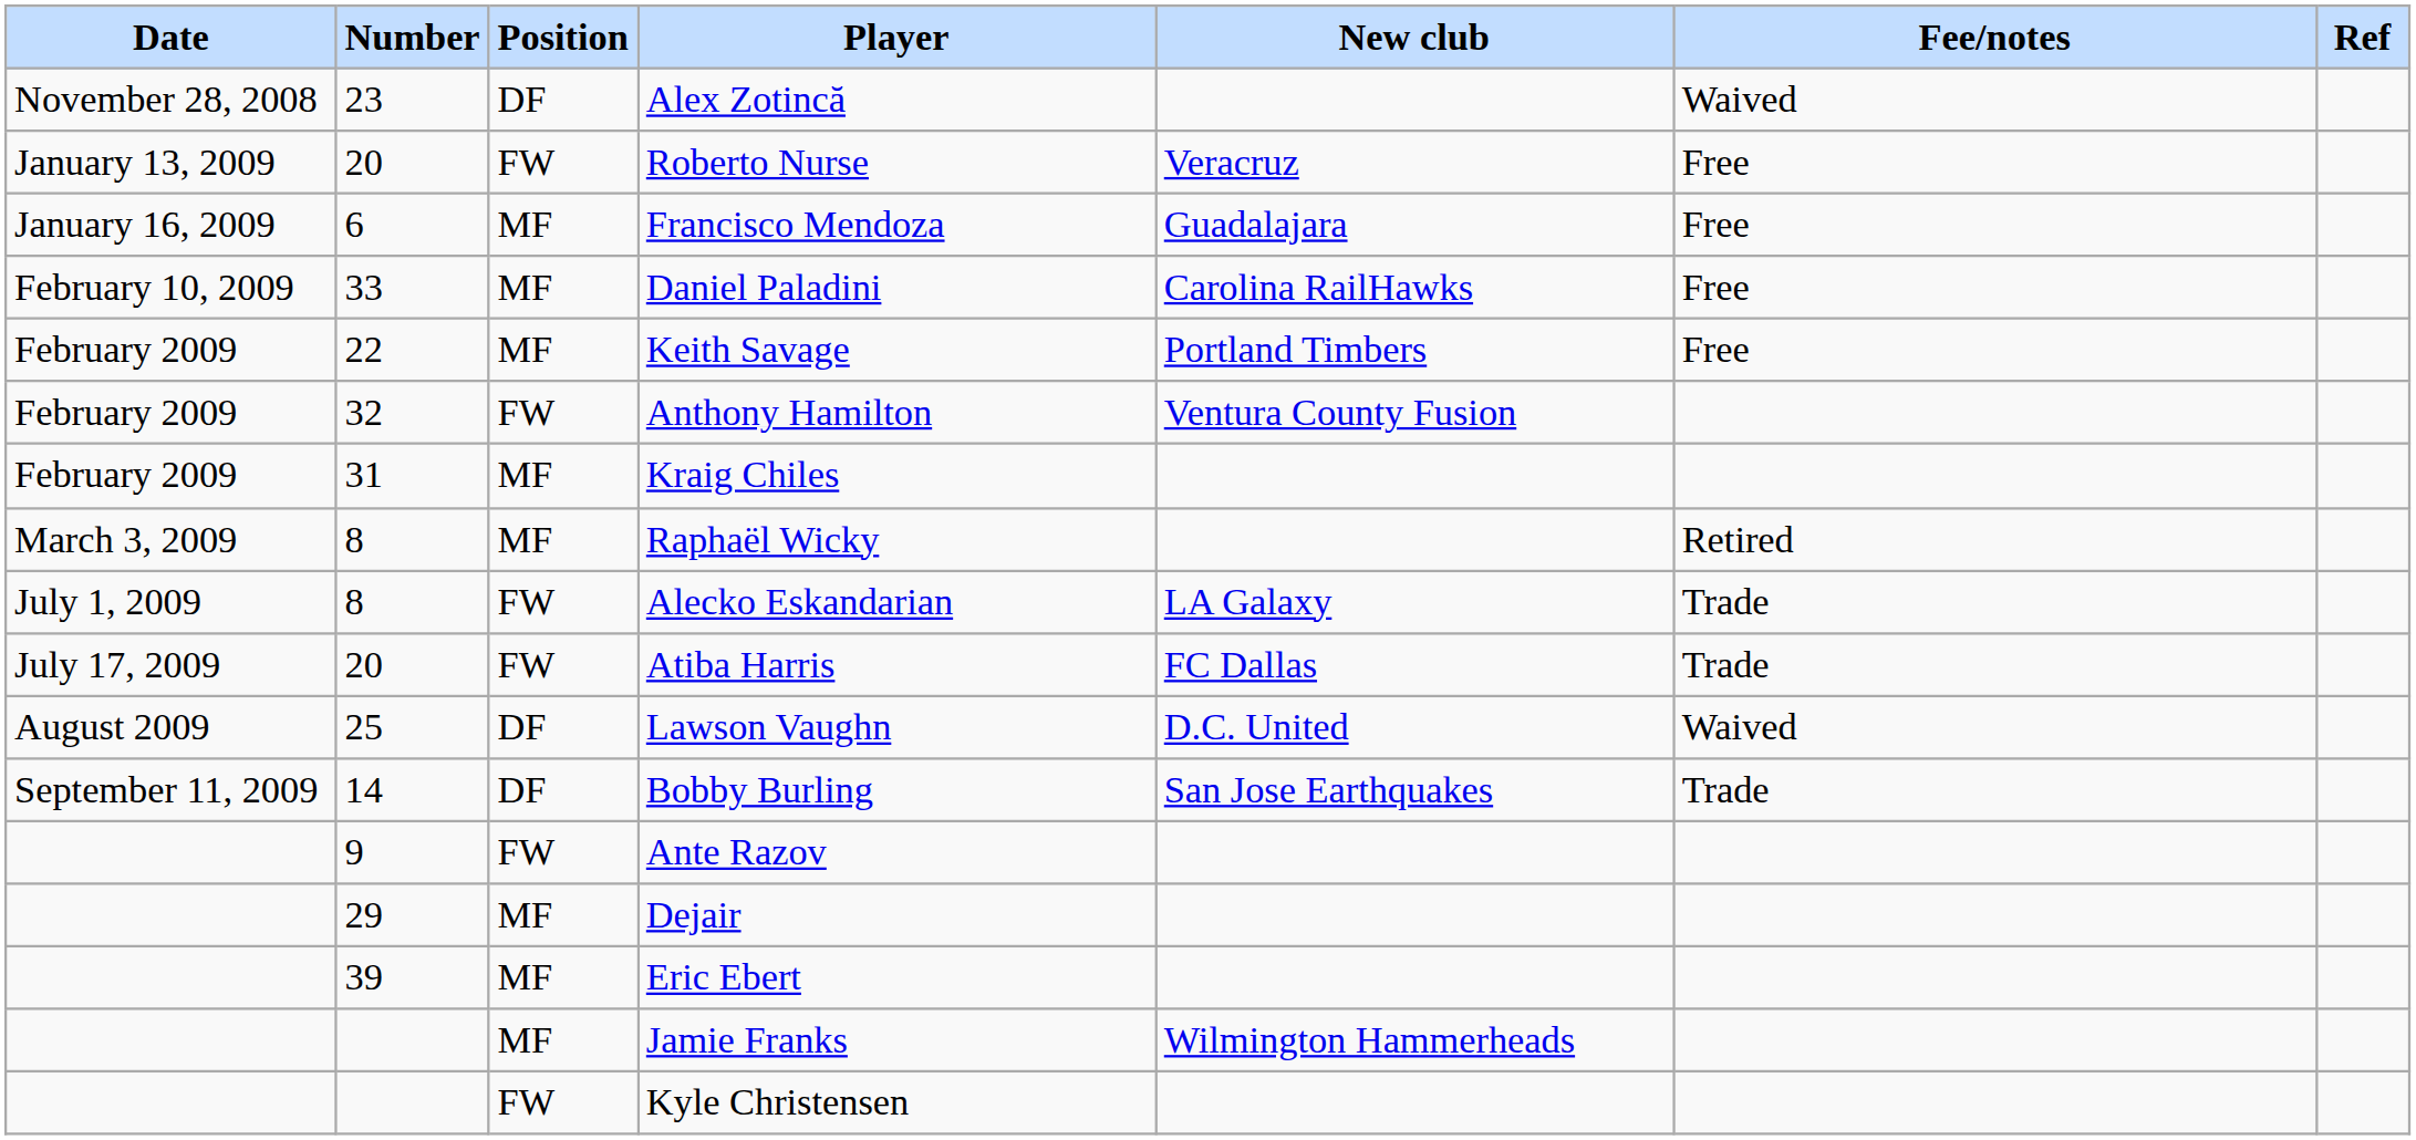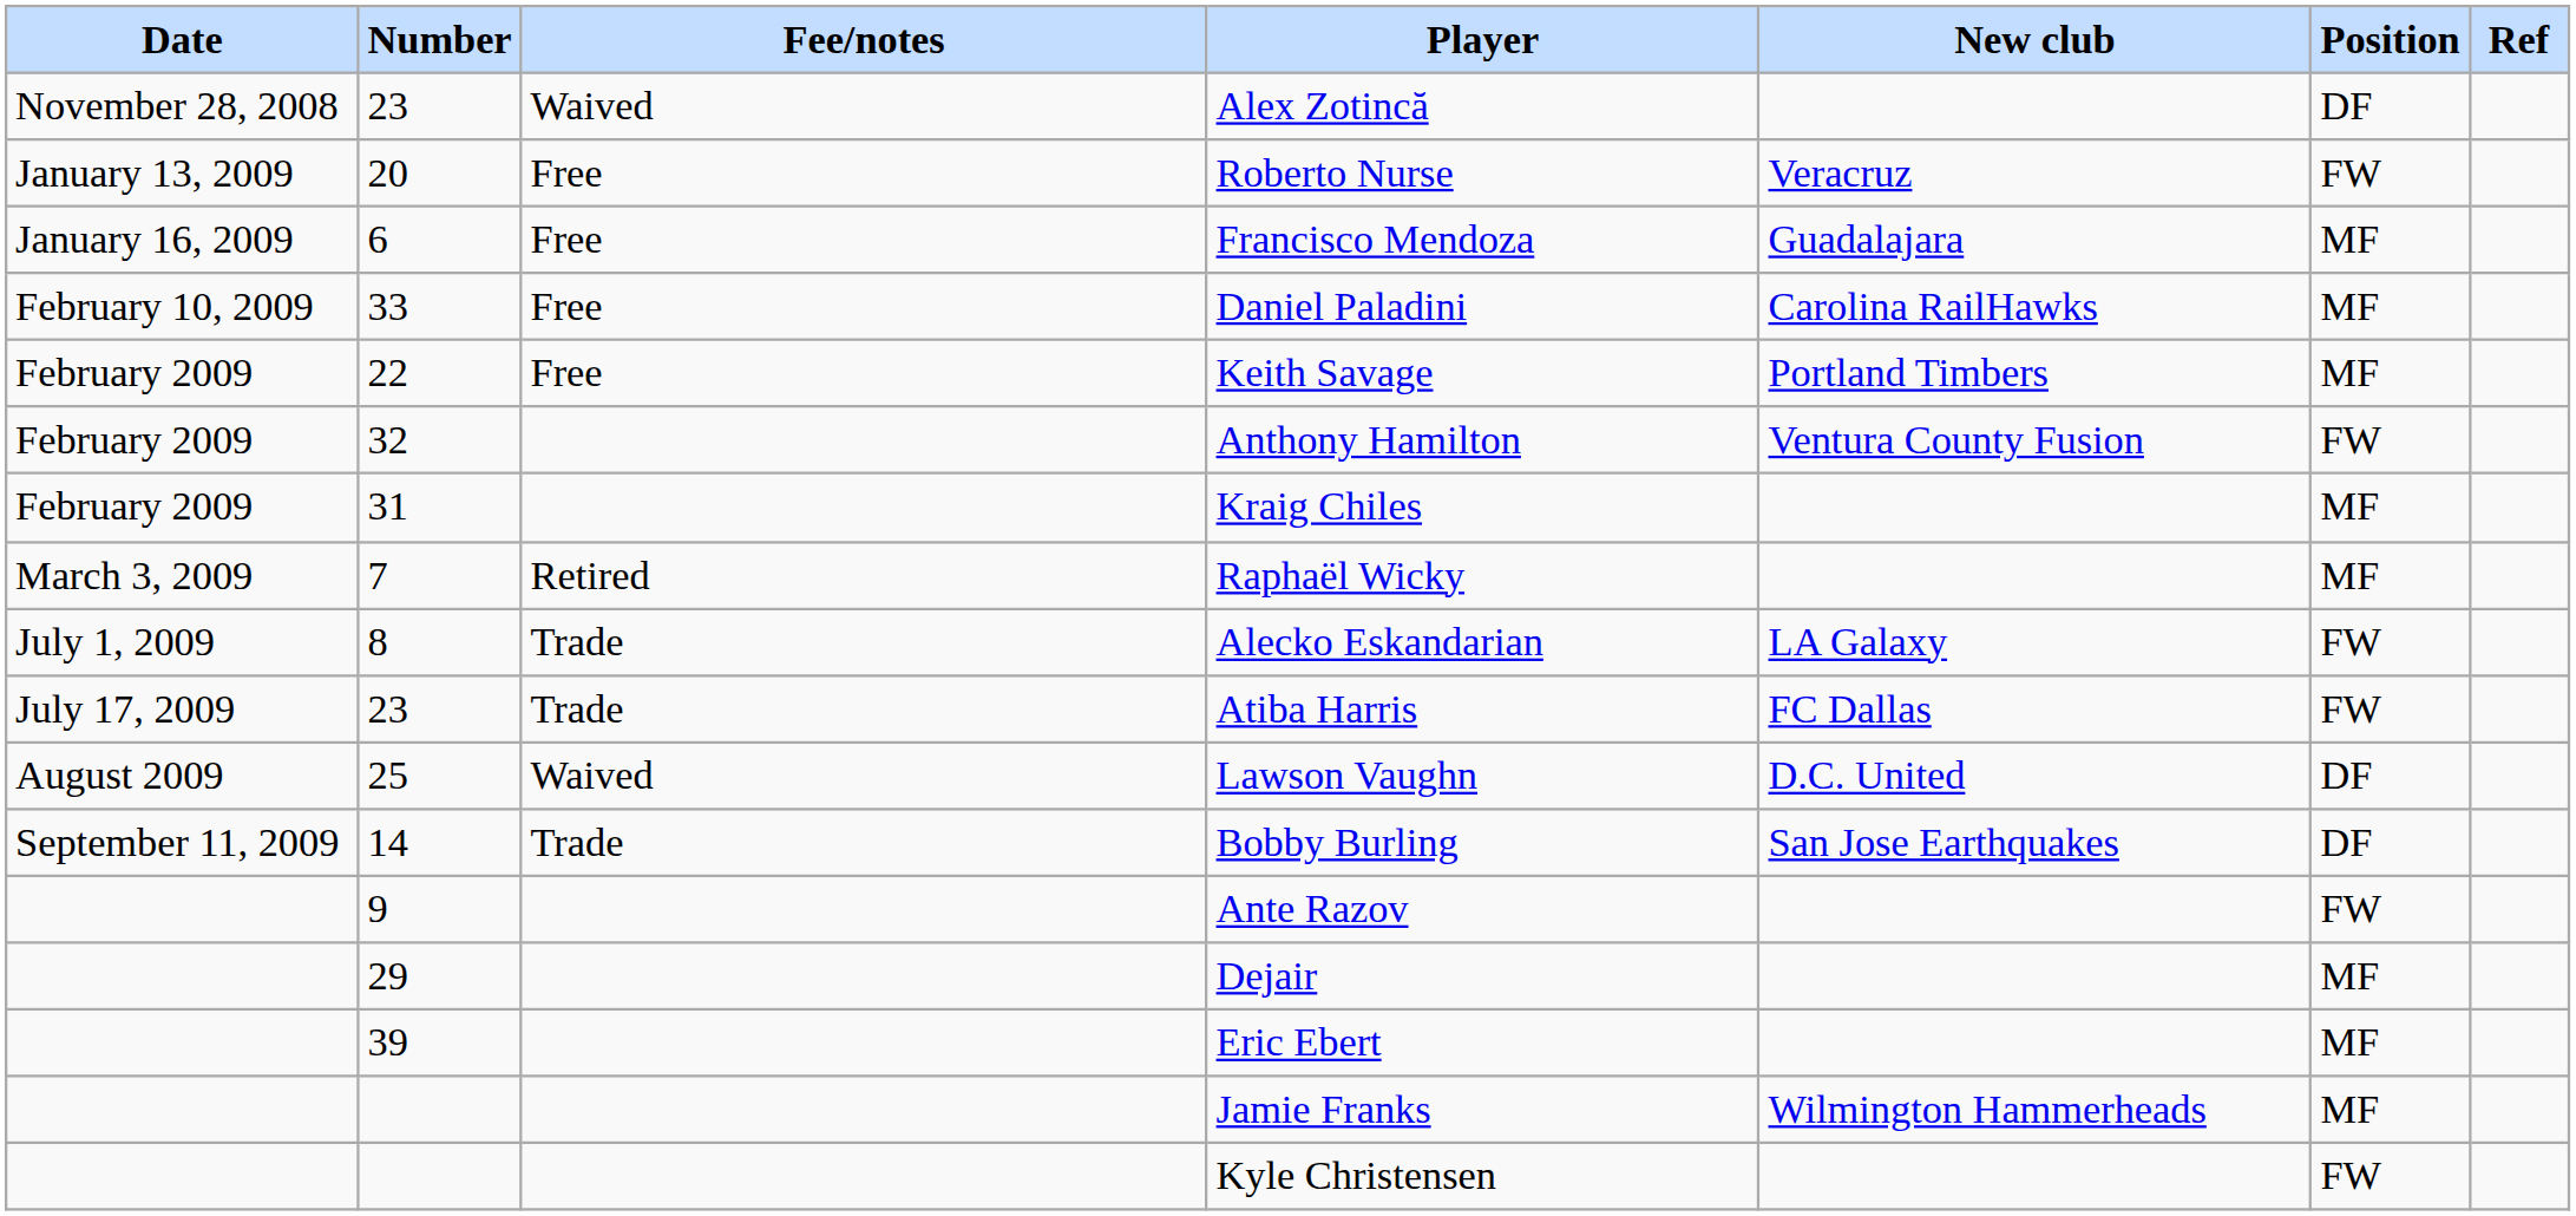columns swapped: Position <-> Fee/notes
Raphaël Wicky | Number: 8 -> 7
Atiba Harris | Number: 20 -> 23
